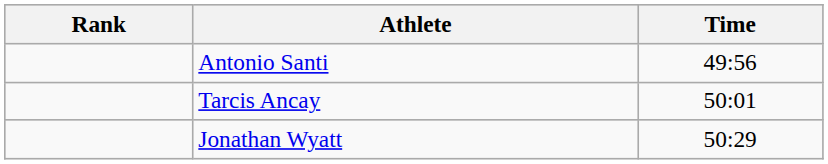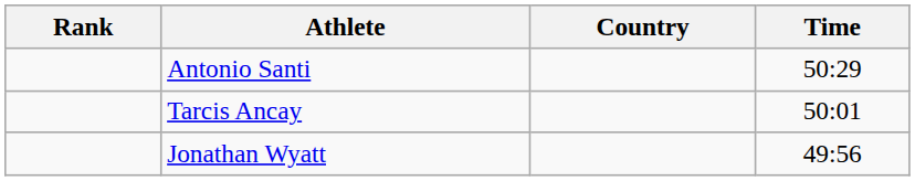+ column: Country
Antonio Santi | Time: 49:56 -> 50:29
Jonathan Wyatt | Time: 50:29 -> 49:56
